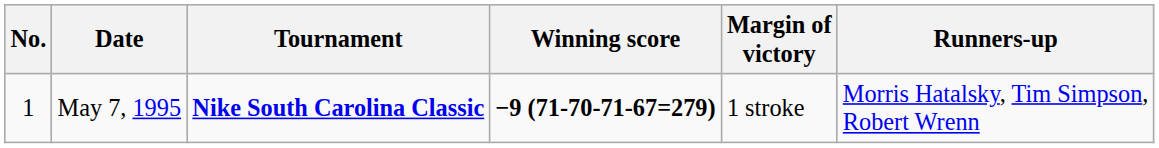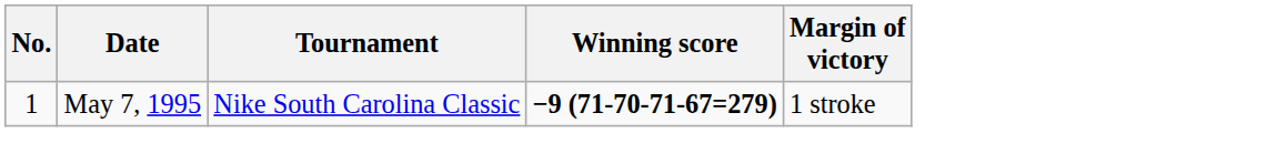- column: Runners-up | Morris Hatalsky, Tim Simpson, Robert Wrenn
May 7, 1995 | Tournament: bold -> normal
